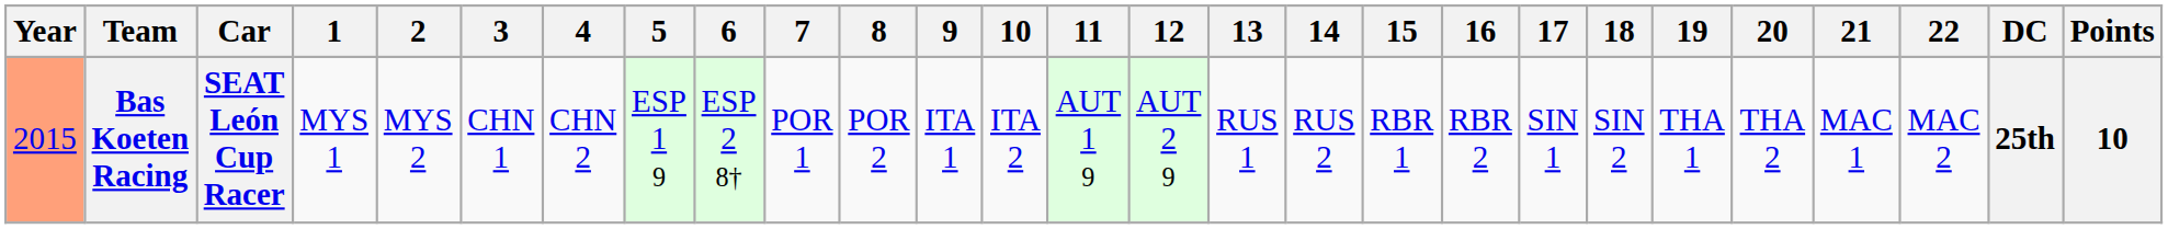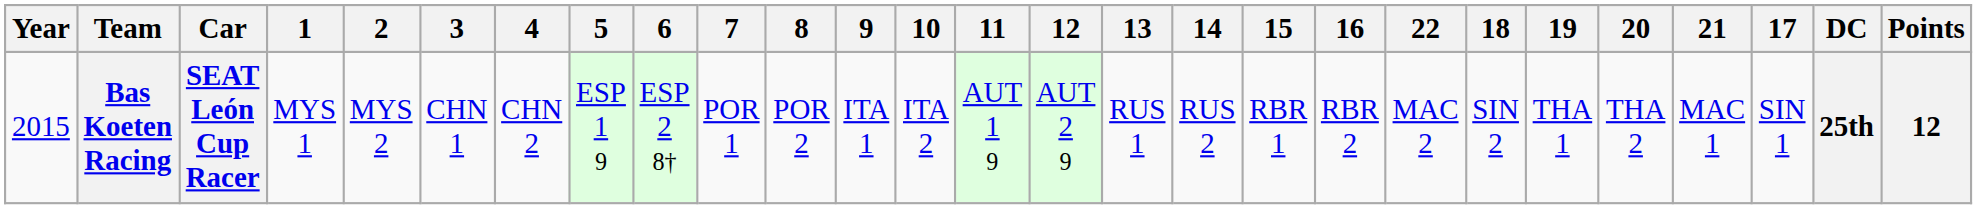columns swapped: 17 <-> 22
Bas Koeten Racing | Year: lightsalmon background -> no background
Bas Koeten Racing | Points: 10 -> 12
